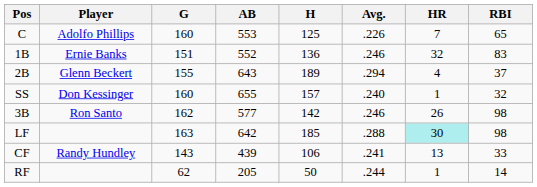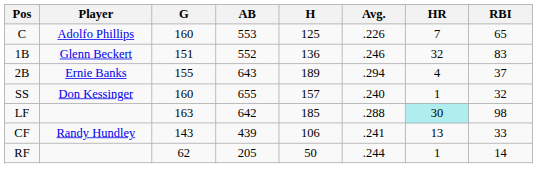1B | Player: Ernie Banks -> Glenn Beckert
2B | Player: Glenn Beckert -> Ernie Banks
- row: 3B | Ron Santo | 162 | 577 | 142 | .246 | 26 | 98
